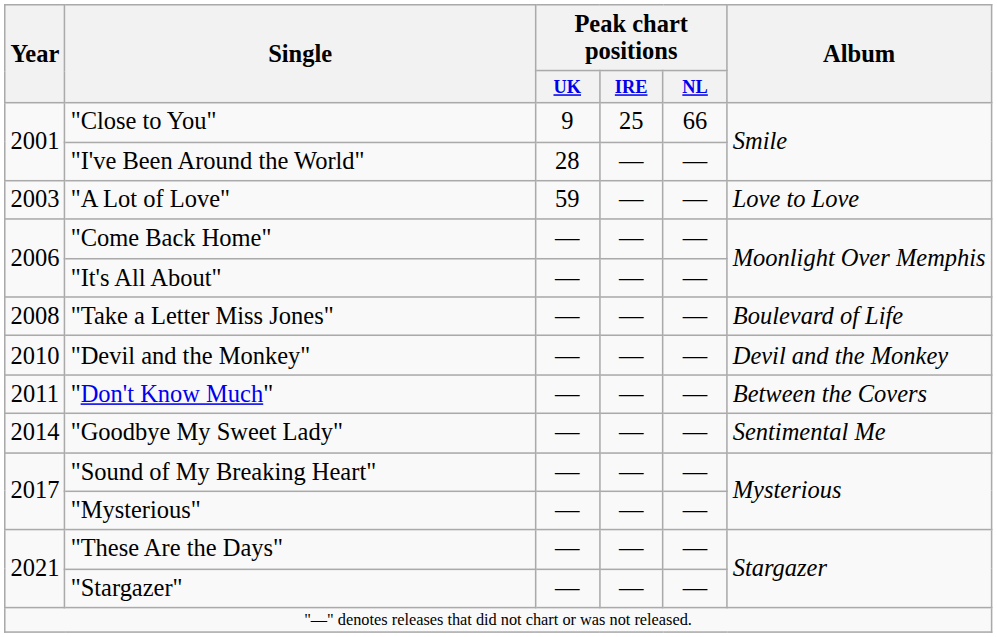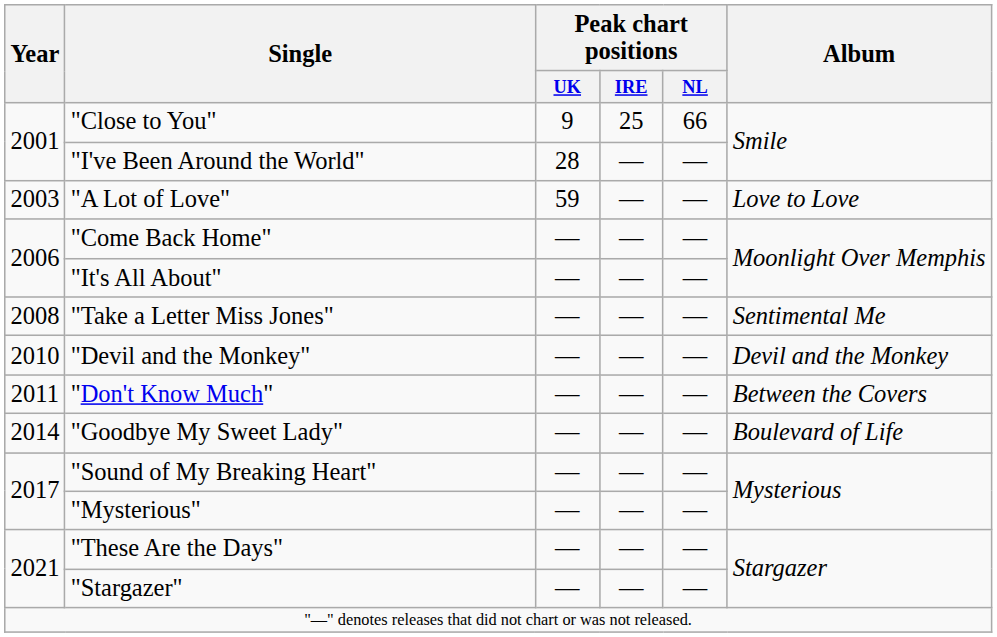"Take a Letter Miss Jones" | Album: Boulevard of Life -> Sentimental Me
"Goodbye My Sweet Lady" | Album: Sentimental Me -> Boulevard of Life
